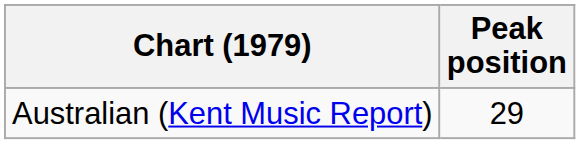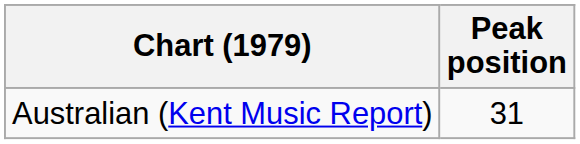Australian (Kent Music Report) | Peak position: 29 -> 31
